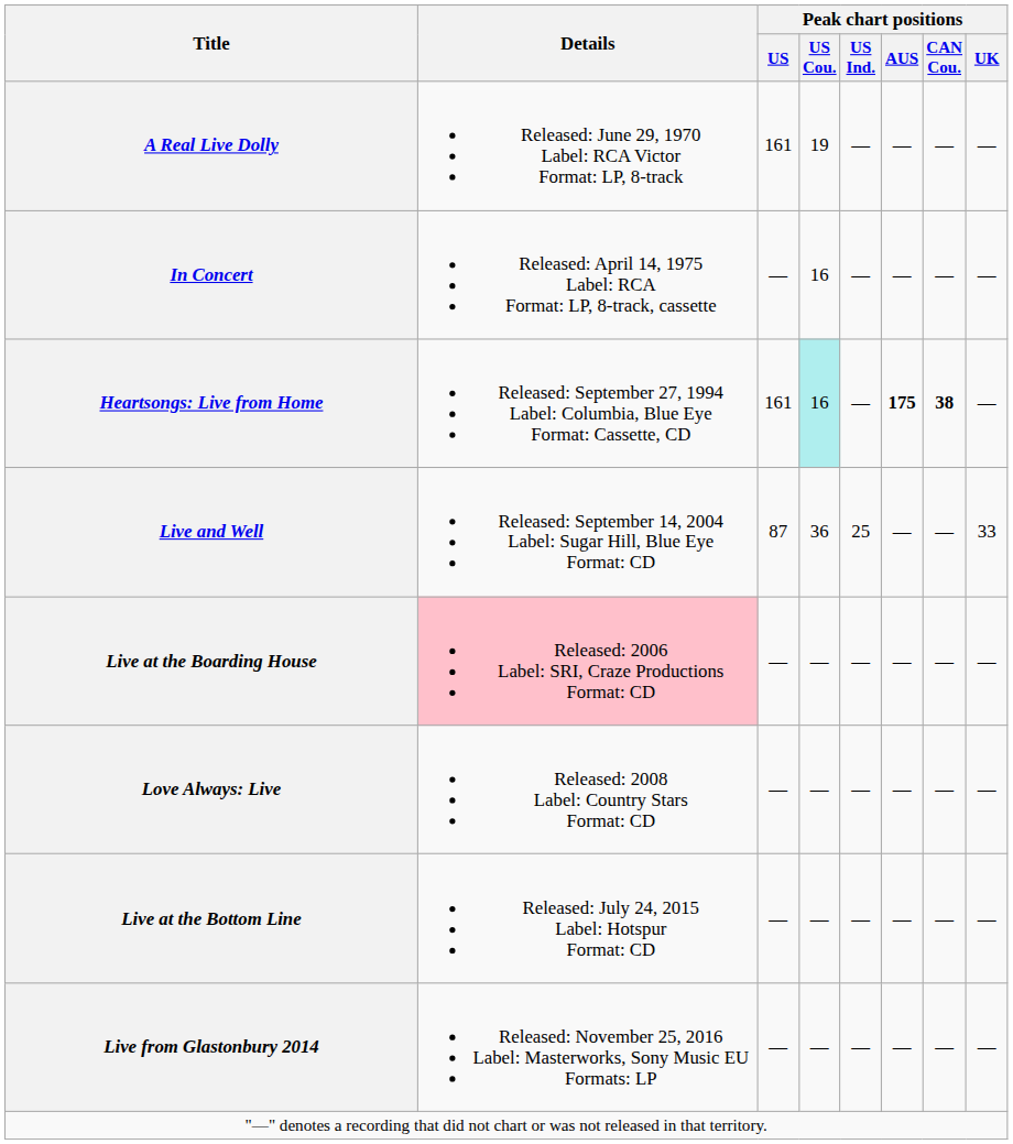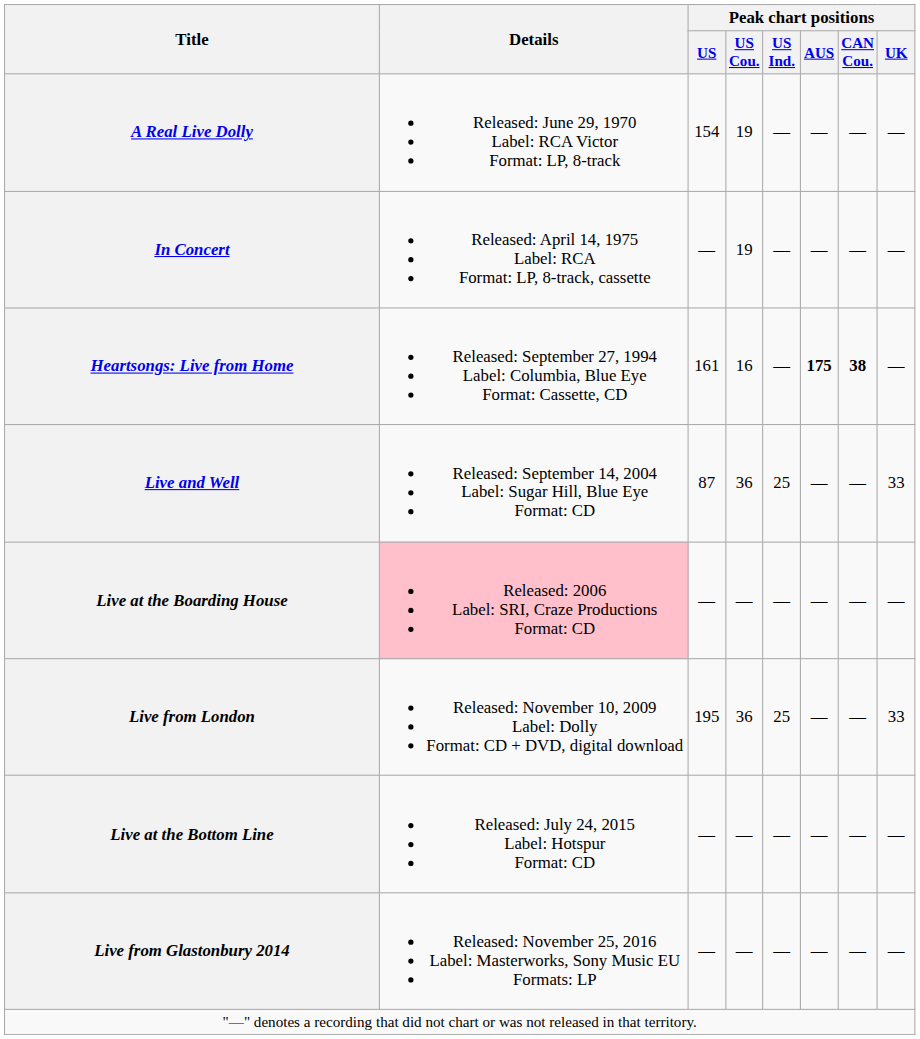A Real Live Dolly | Peak chart positions / US: 161 -> 154
In Concert | Peak chart positions / US Cou.: 16 -> 19
Heartsongs: Live from Home | Peak chart positions / US Cou.: paleturquoise background -> no background
- row: Love Always: Live | Released: 2008 Label: Country Stars Format: CD | — | — | — | — | — | —
+ row: Live from London | Released: November 10, 2009 Label: Dolly Format: CD + DVD, digital download | 195 | 36 | 25 | — | — | 33
